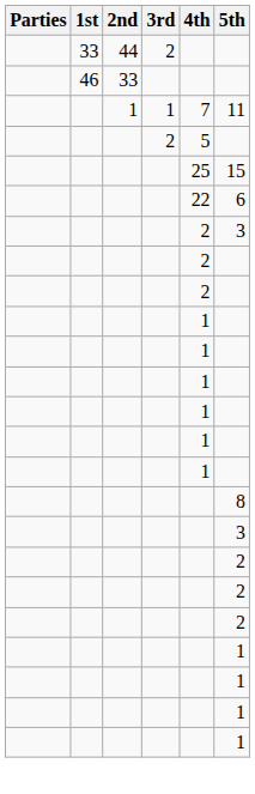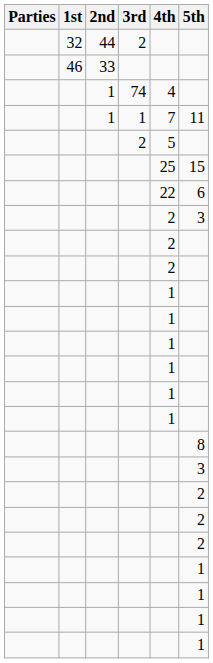44 | 1st: 33 -> 32
+ row: 1 | 74 | 4
